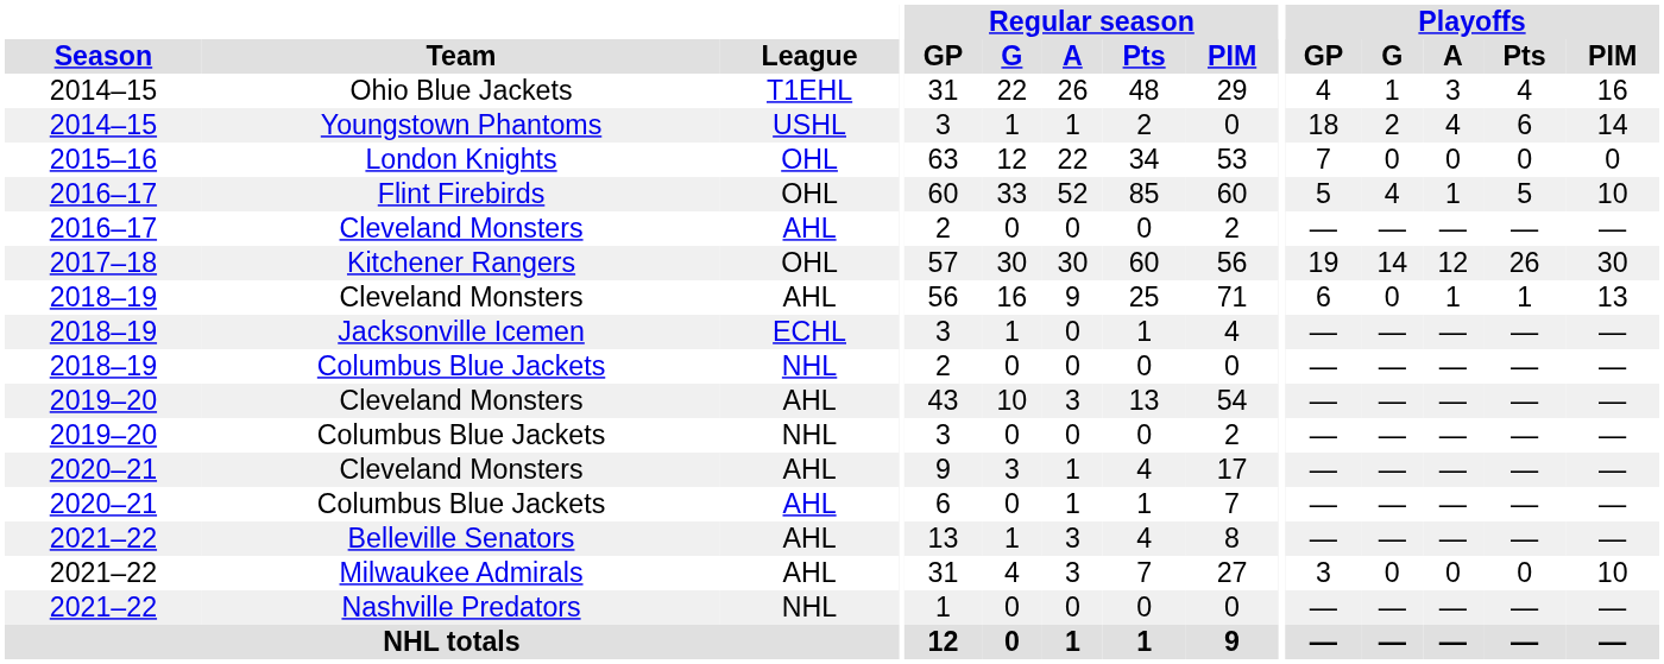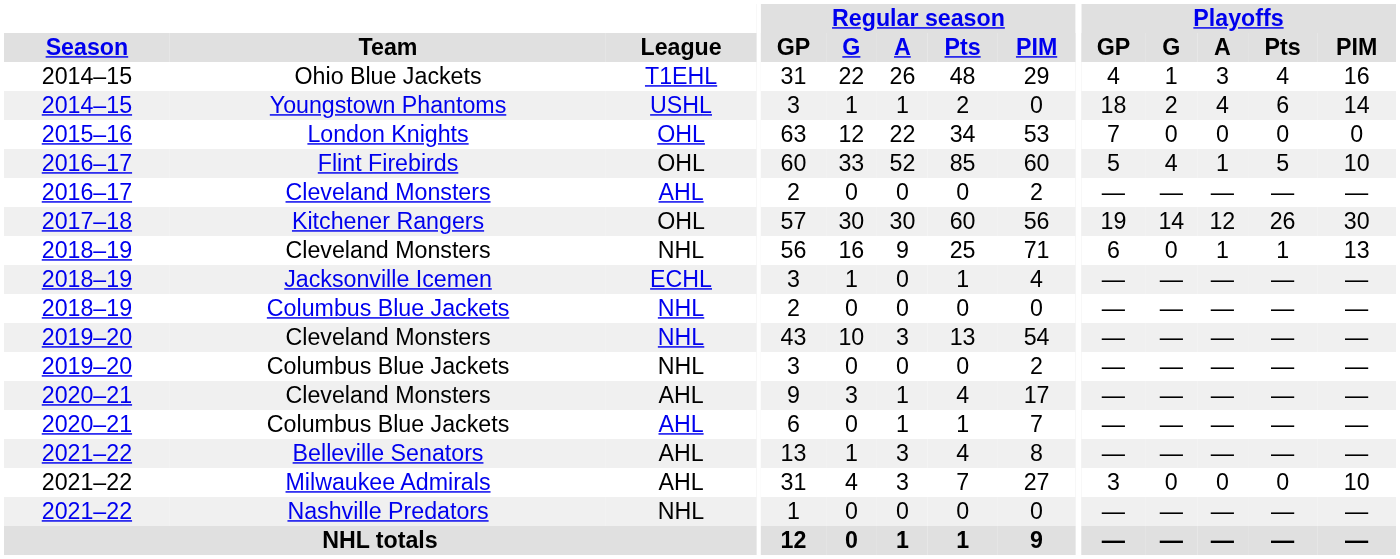2018–19 / Cleveland Monsters | League: AHL -> NHL
2019–20 / Cleveland Monsters | League: AHL -> NHL
